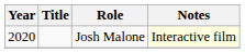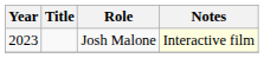Josh Malone | Year: 2020 -> 2023
